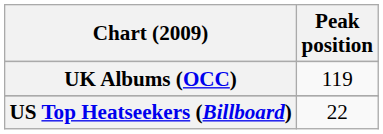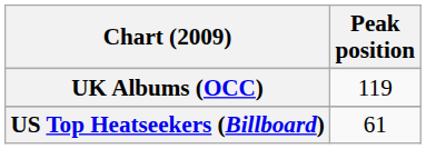US Top Heatseekers (Billboard) | Peak position: 22 -> 61
